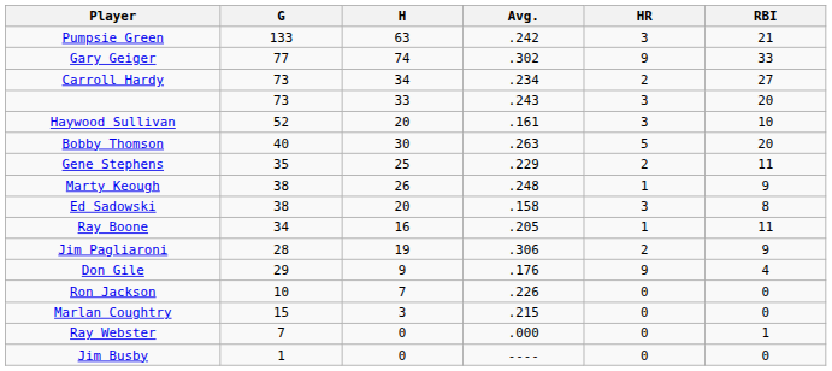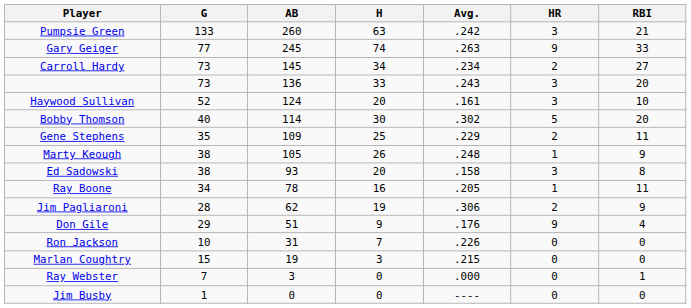+ column: AB | 260 | 245 | 145 | 136 | 124 | 114 | 109 | 105 | 93 | 78 | 62 | 51 | 31 | 19 | 3 | 0
Gary Geiger | Avg.: .302 -> .263
Bobby Thomson | Avg.: .263 -> .302
